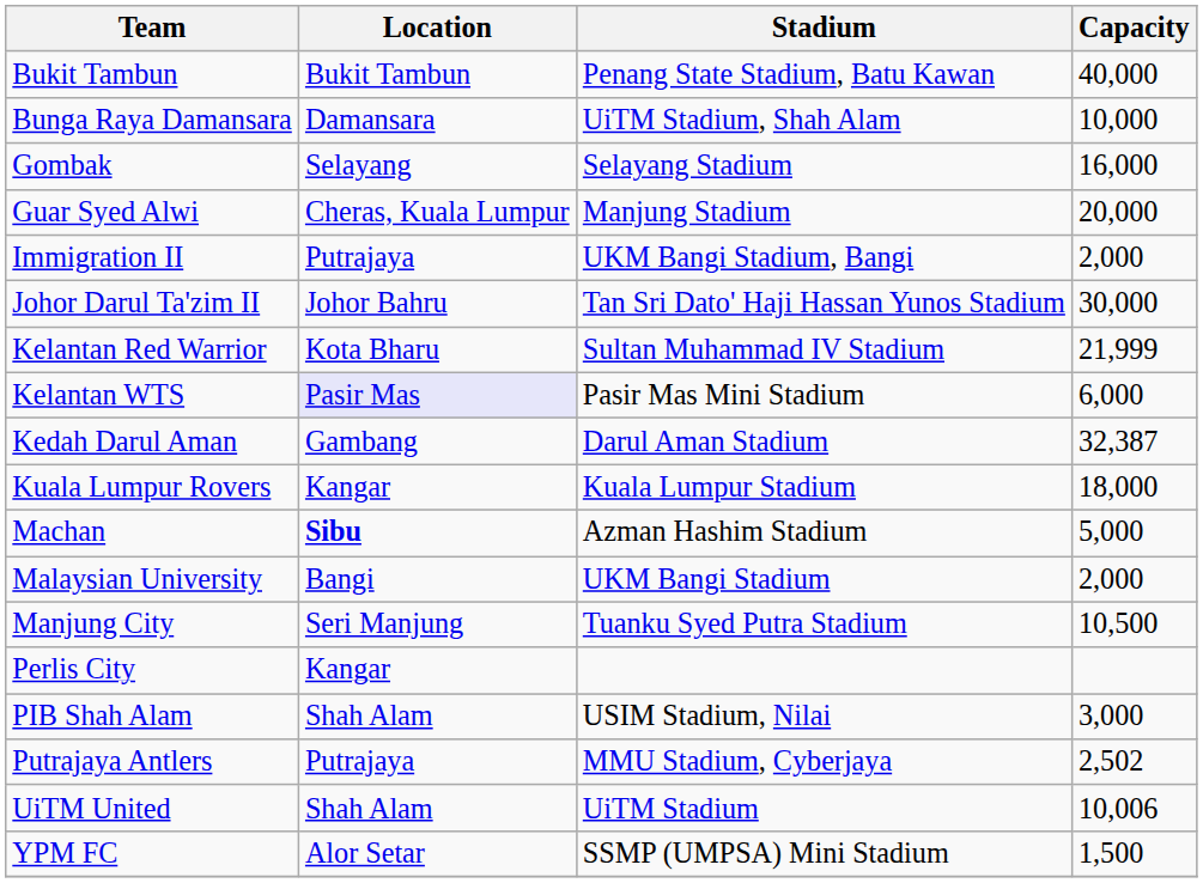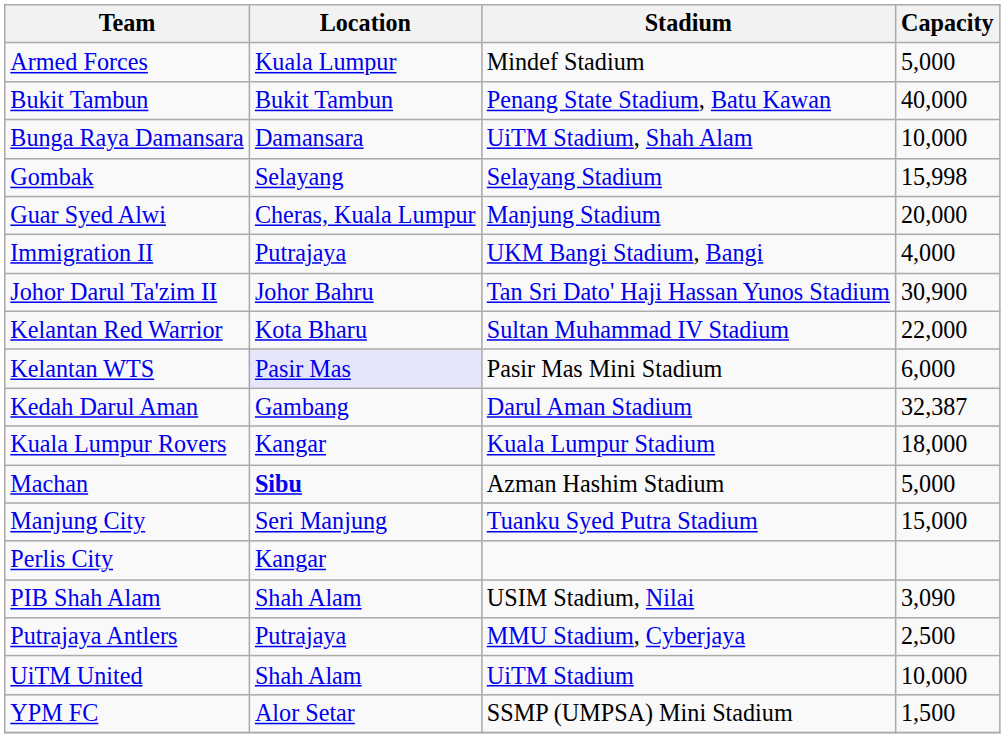+ row: Armed Forces | Kuala Lumpur | Mindef Stadium | 5,000
Gombak | Capacity: 16,000 -> 15,998
Immigration II | Capacity: 2,000 -> 4,000
Johor Darul Ta'zim II | Capacity: 30,000 -> 30,900
Kelantan Red Warrior | Capacity: 21,999 -> 22,000
- row: Malaysian University | Bangi | UKM Bangi Stadium | 2,000
Manjung City | Capacity: 10,500 -> 15,000
PIB Shah Alam | Capacity: 3,000 -> 3,090
Putrajaya Antlers | Capacity: 2,502 -> 2,500
UiTM United | Capacity: 10,006 -> 10,000
